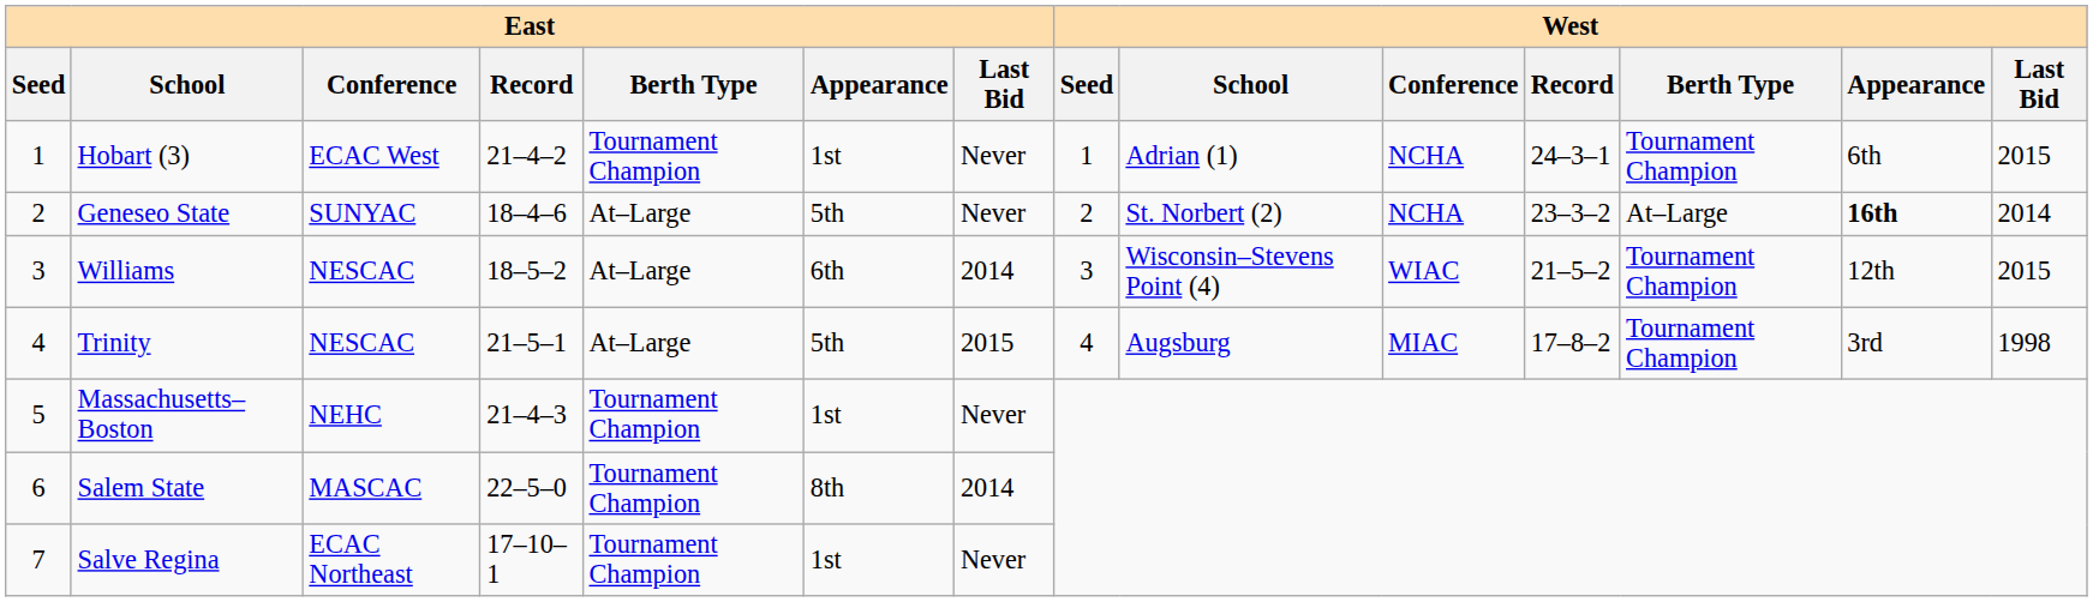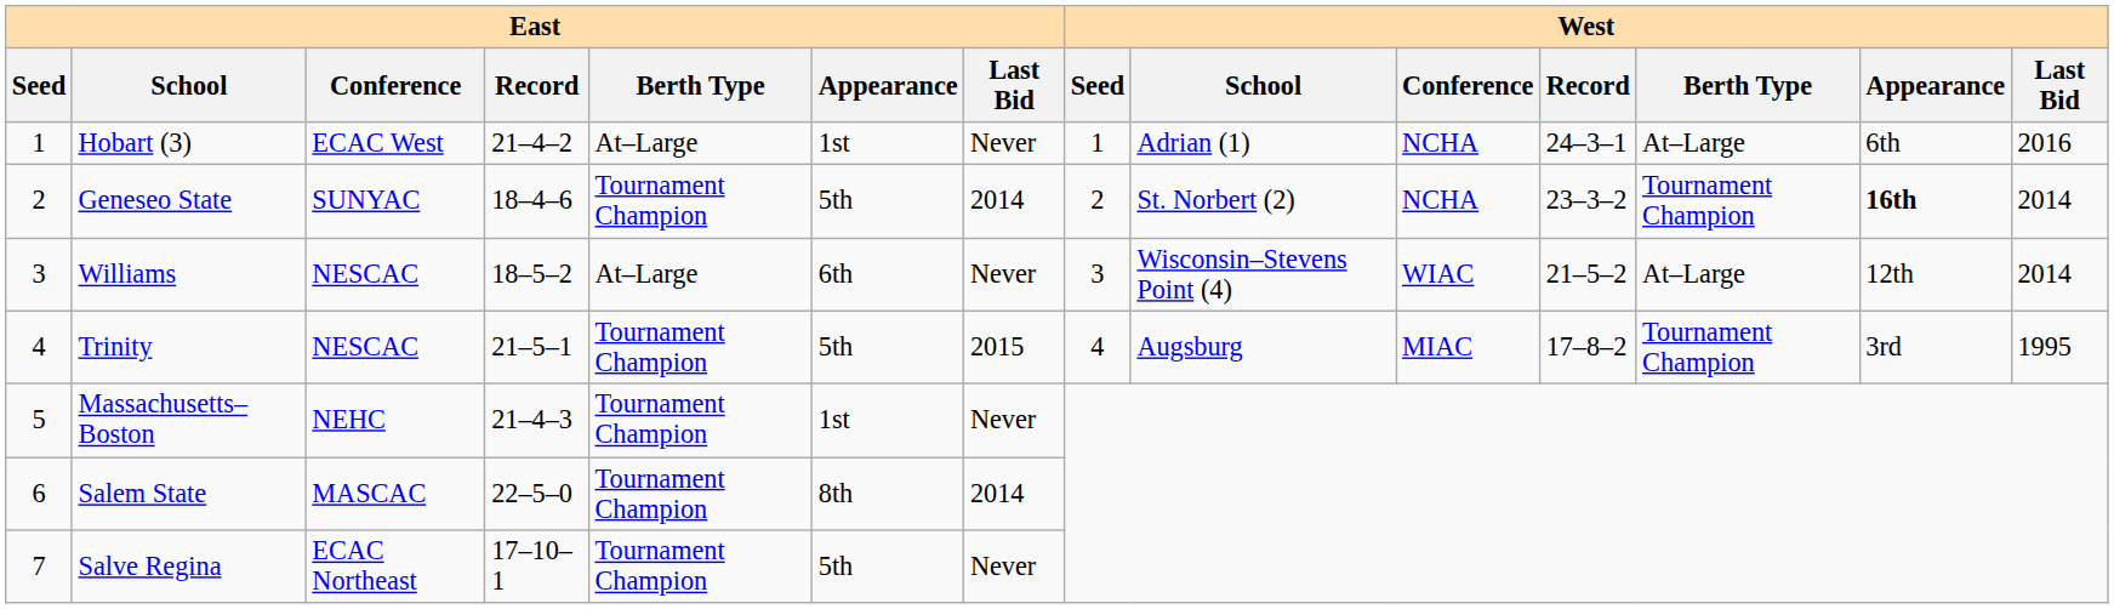Hobart (3) | East / Berth Type: Tournament Champion -> At–Large
Hobart (3) | West / Berth Type: Tournament Champion -> At–Large
Hobart (3) | West / Last Bid: 2015 -> 2016
Geneseo State | East / Berth Type: At–Large -> Tournament Champion
Geneseo State | East / Last Bid: Never -> 2014
Geneseo State | West / Berth Type: At–Large -> Tournament Champion
Williams | East / Last Bid: 2014 -> Never
Williams | West / Berth Type: Tournament Champion -> At–Large
Williams | West / Last Bid: 2015 -> 2014
Trinity | East / Berth Type: At–Large -> Tournament Champion
Trinity | West / Last Bid: 1998 -> 1995
Salve Regina | East / Appearance: 1st -> 5th
